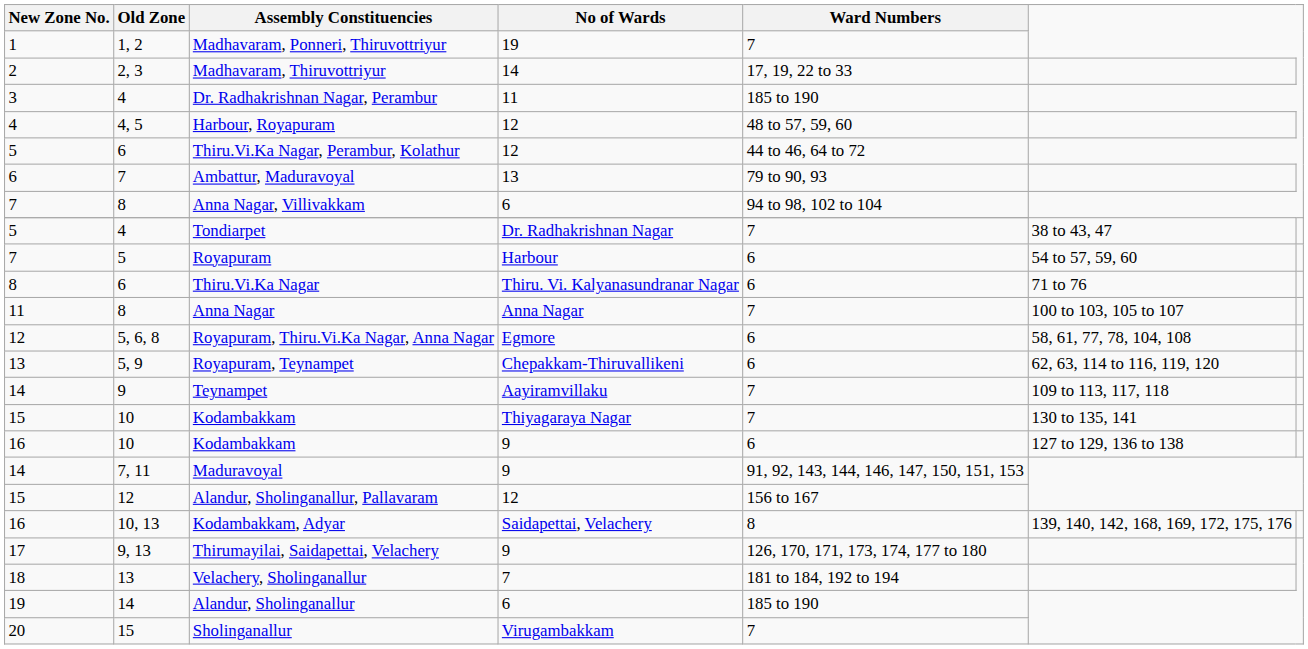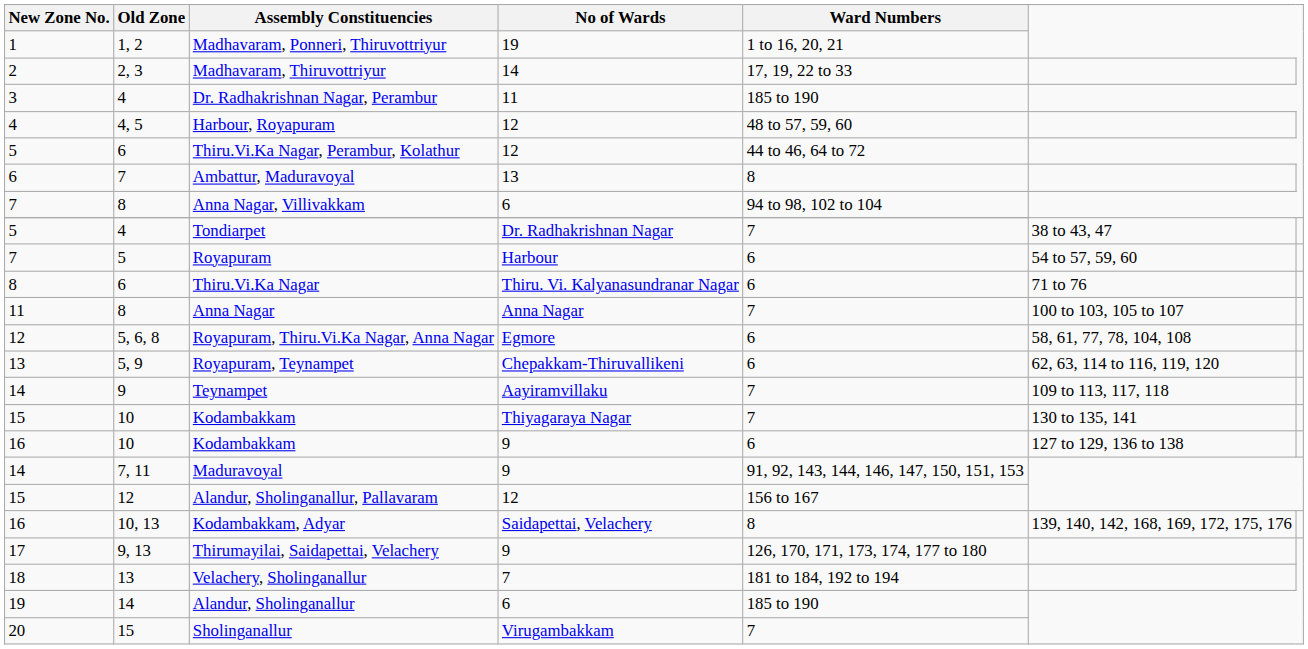Madhavaram, Ponneri, Thiruvottriyur | Ward Numbers: 7 -> 1 to 16, 20, 21
Ambattur, Maduravoyal | Ward Numbers: 79 to 90, 93 -> 8
